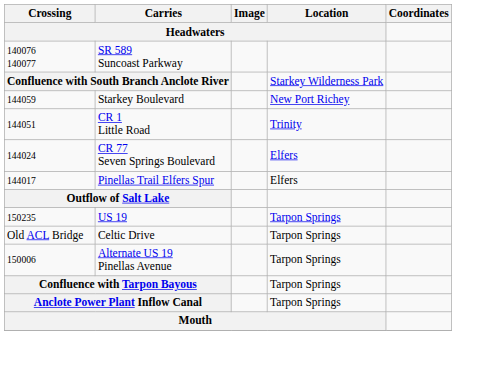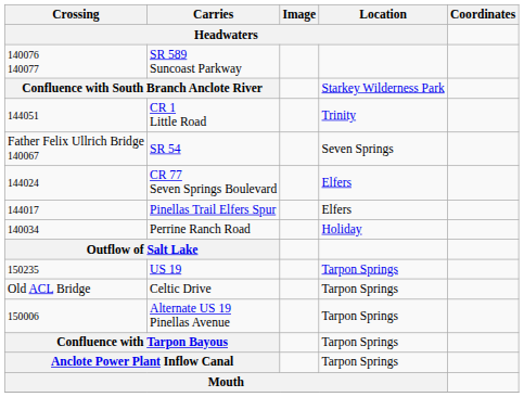- row: 144059 | Starkey Boulevard | New Port Richey
+ row: Father Felix Ullrich Bridge 140067 | SR 54 | Seven Springs
+ row: 140034 | Perrine Ranch Road | Holiday
